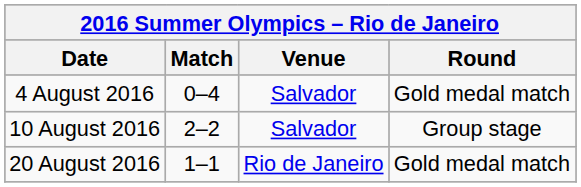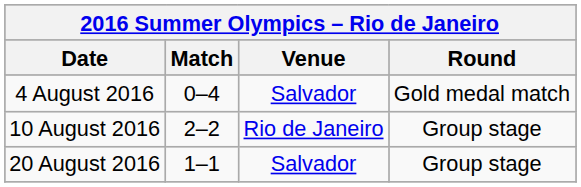10 August 2016 | Venue: Salvador -> Rio de Janeiro
20 August 2016 | Venue: Rio de Janeiro -> Salvador
20 August 2016 | Round: Gold medal match -> Group stage
